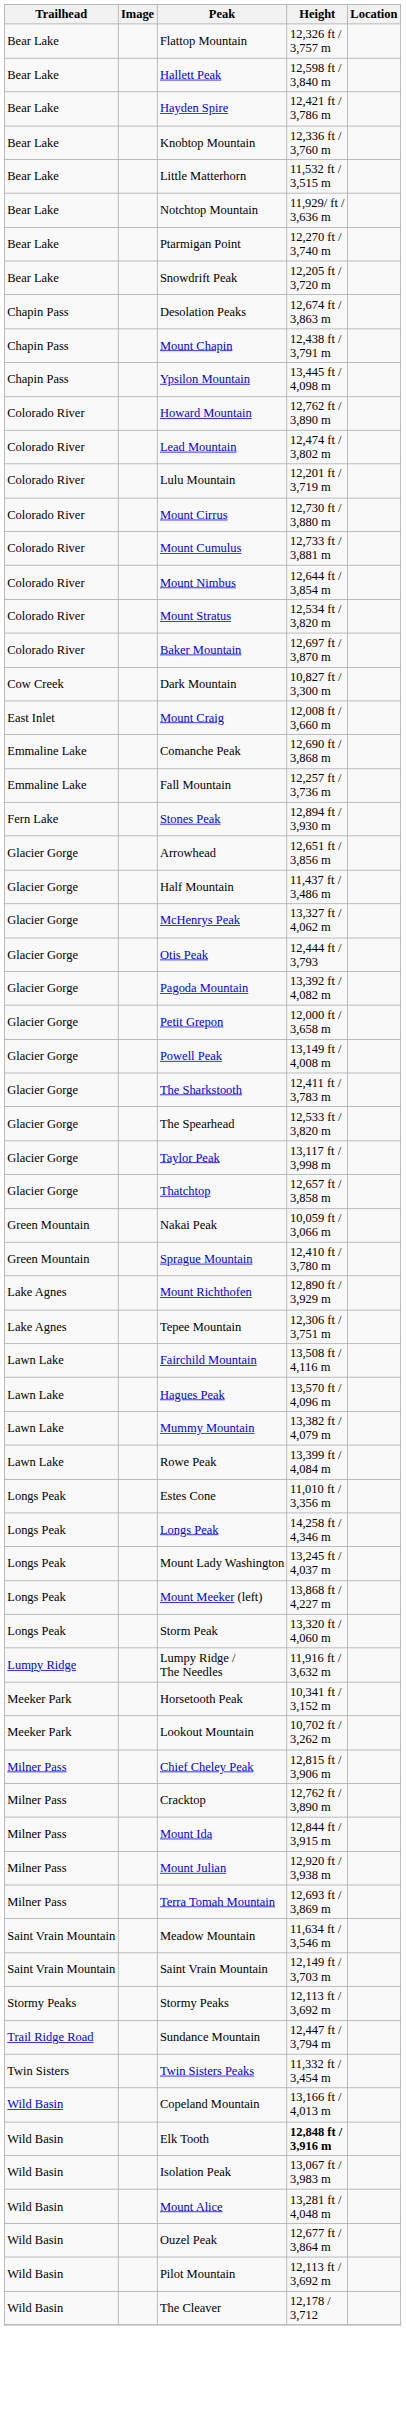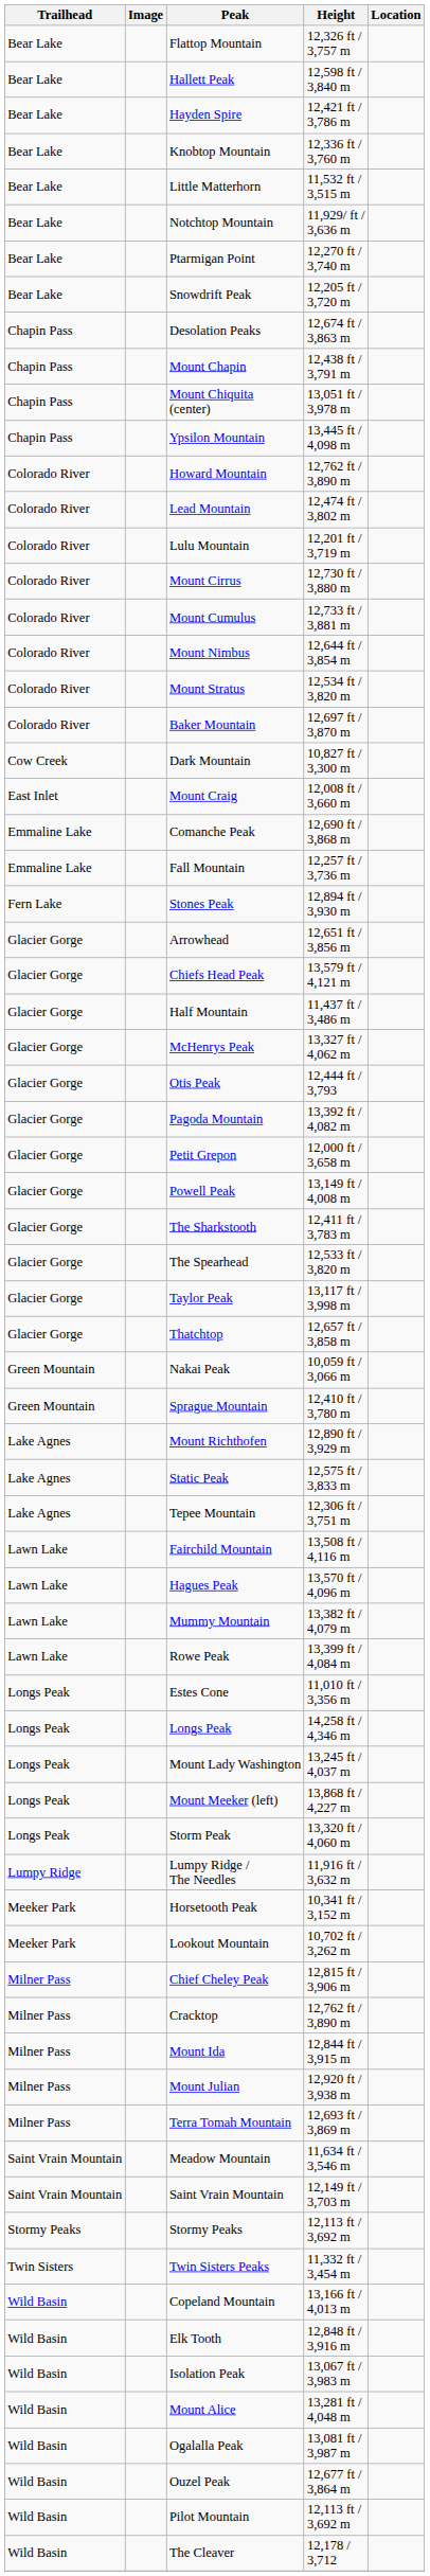+ row: Chapin Pass | Mount Chiquita (center) | 13,051 ft / 3,978 m
+ row: Glacier Gorge | Chiefs Head Peak | 13,579 ft / 4,121 m
+ row: Lake Agnes | Static Peak | 12,575 ft / 3,833 m
- row: Trail Ridge Road | Sundance Mountain | 12,447 ft / 3,794 m
Elk Tooth | Height: bold -> normal
+ row: Wild Basin | Ogalalla Peak | 13,081 ft / 3,987 m
